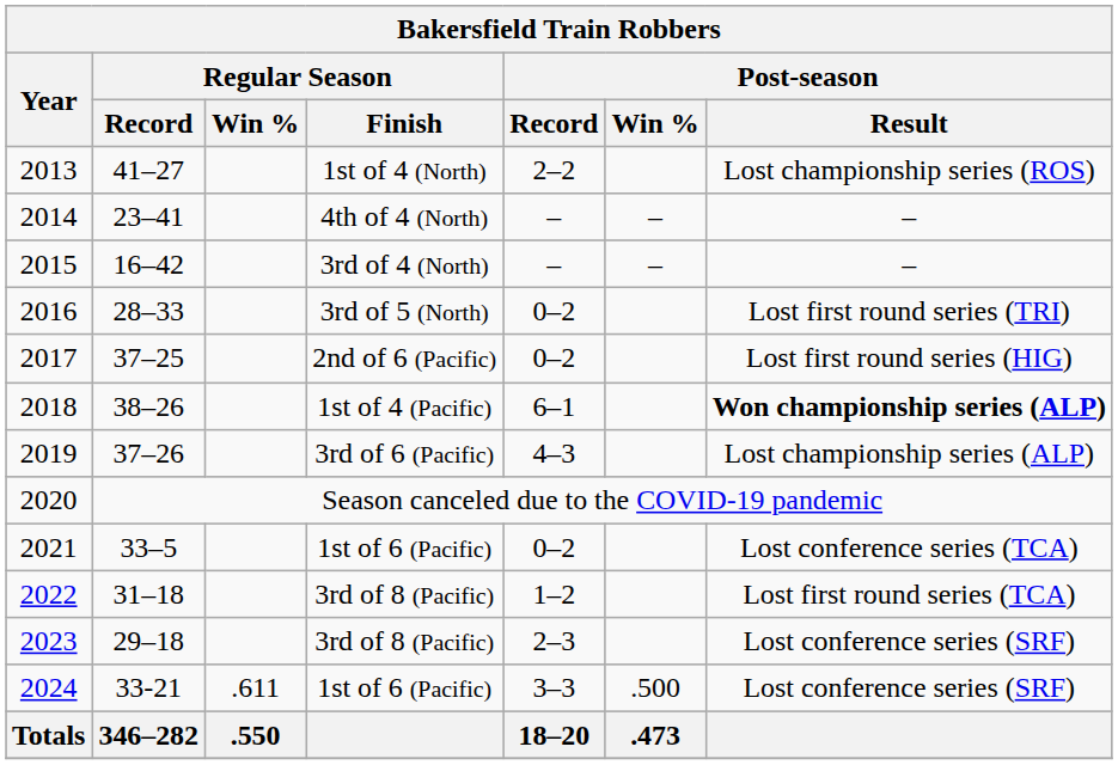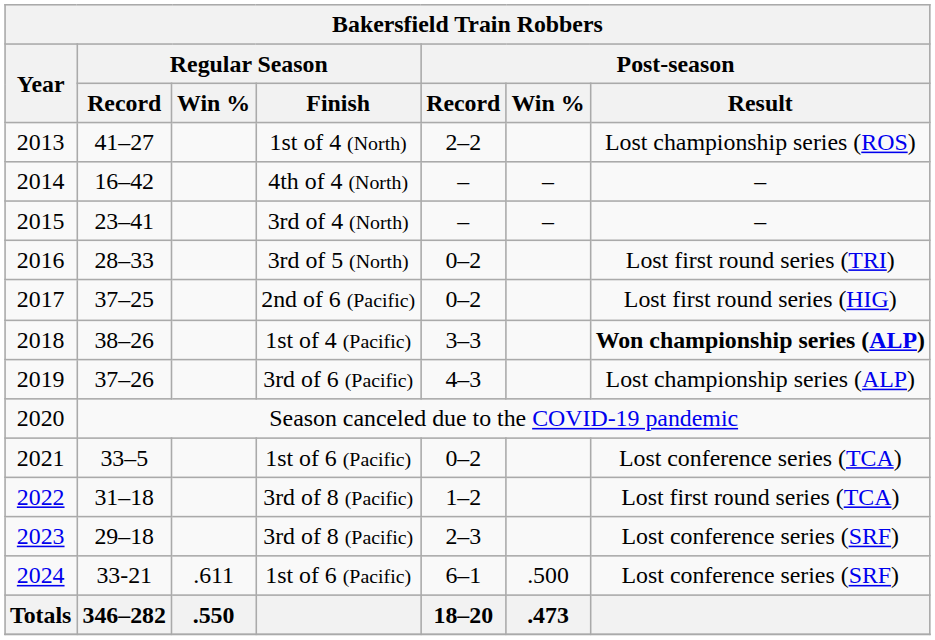2014 | Bakersfield Train Robbers / Regular Season / Record: 23–41 -> 16–42
2015 | Bakersfield Train Robbers / Regular Season / Record: 16–42 -> 23–41
2018 | Bakersfield Train Robbers / Post-season / Record: 6–1 -> 3–3
2024 | Bakersfield Train Robbers / Post-season / Record: 3–3 -> 6–1
